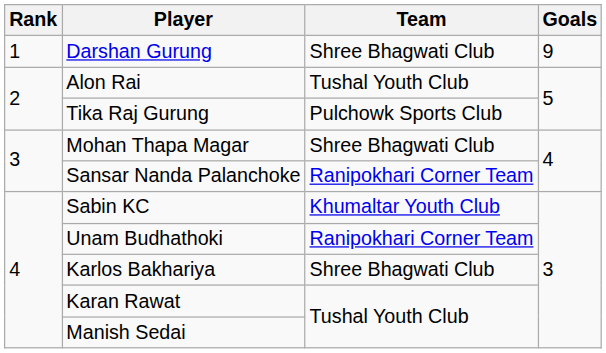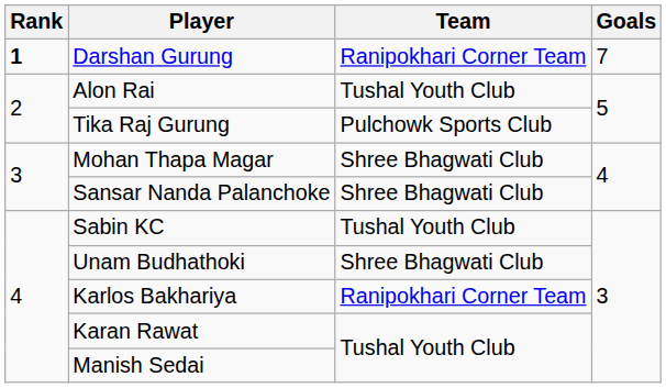Darshan Gurung | Rank: normal -> bold
Darshan Gurung | Team: Shree Bhagwati Club -> Ranipokhari Corner Team
Darshan Gurung | Goals: 9 -> 7
Sansar Nanda Palanchoke | Team: Ranipokhari Corner Team -> Shree Bhagwati Club
Sabin KC | Team: Khumaltar Youth Club -> Tushal Youth Club
Unam Budhathoki | Team: Ranipokhari Corner Team -> Shree Bhagwati Club
Karlos Bakhariya | Team: Shree Bhagwati Club -> Ranipokhari Corner Team
